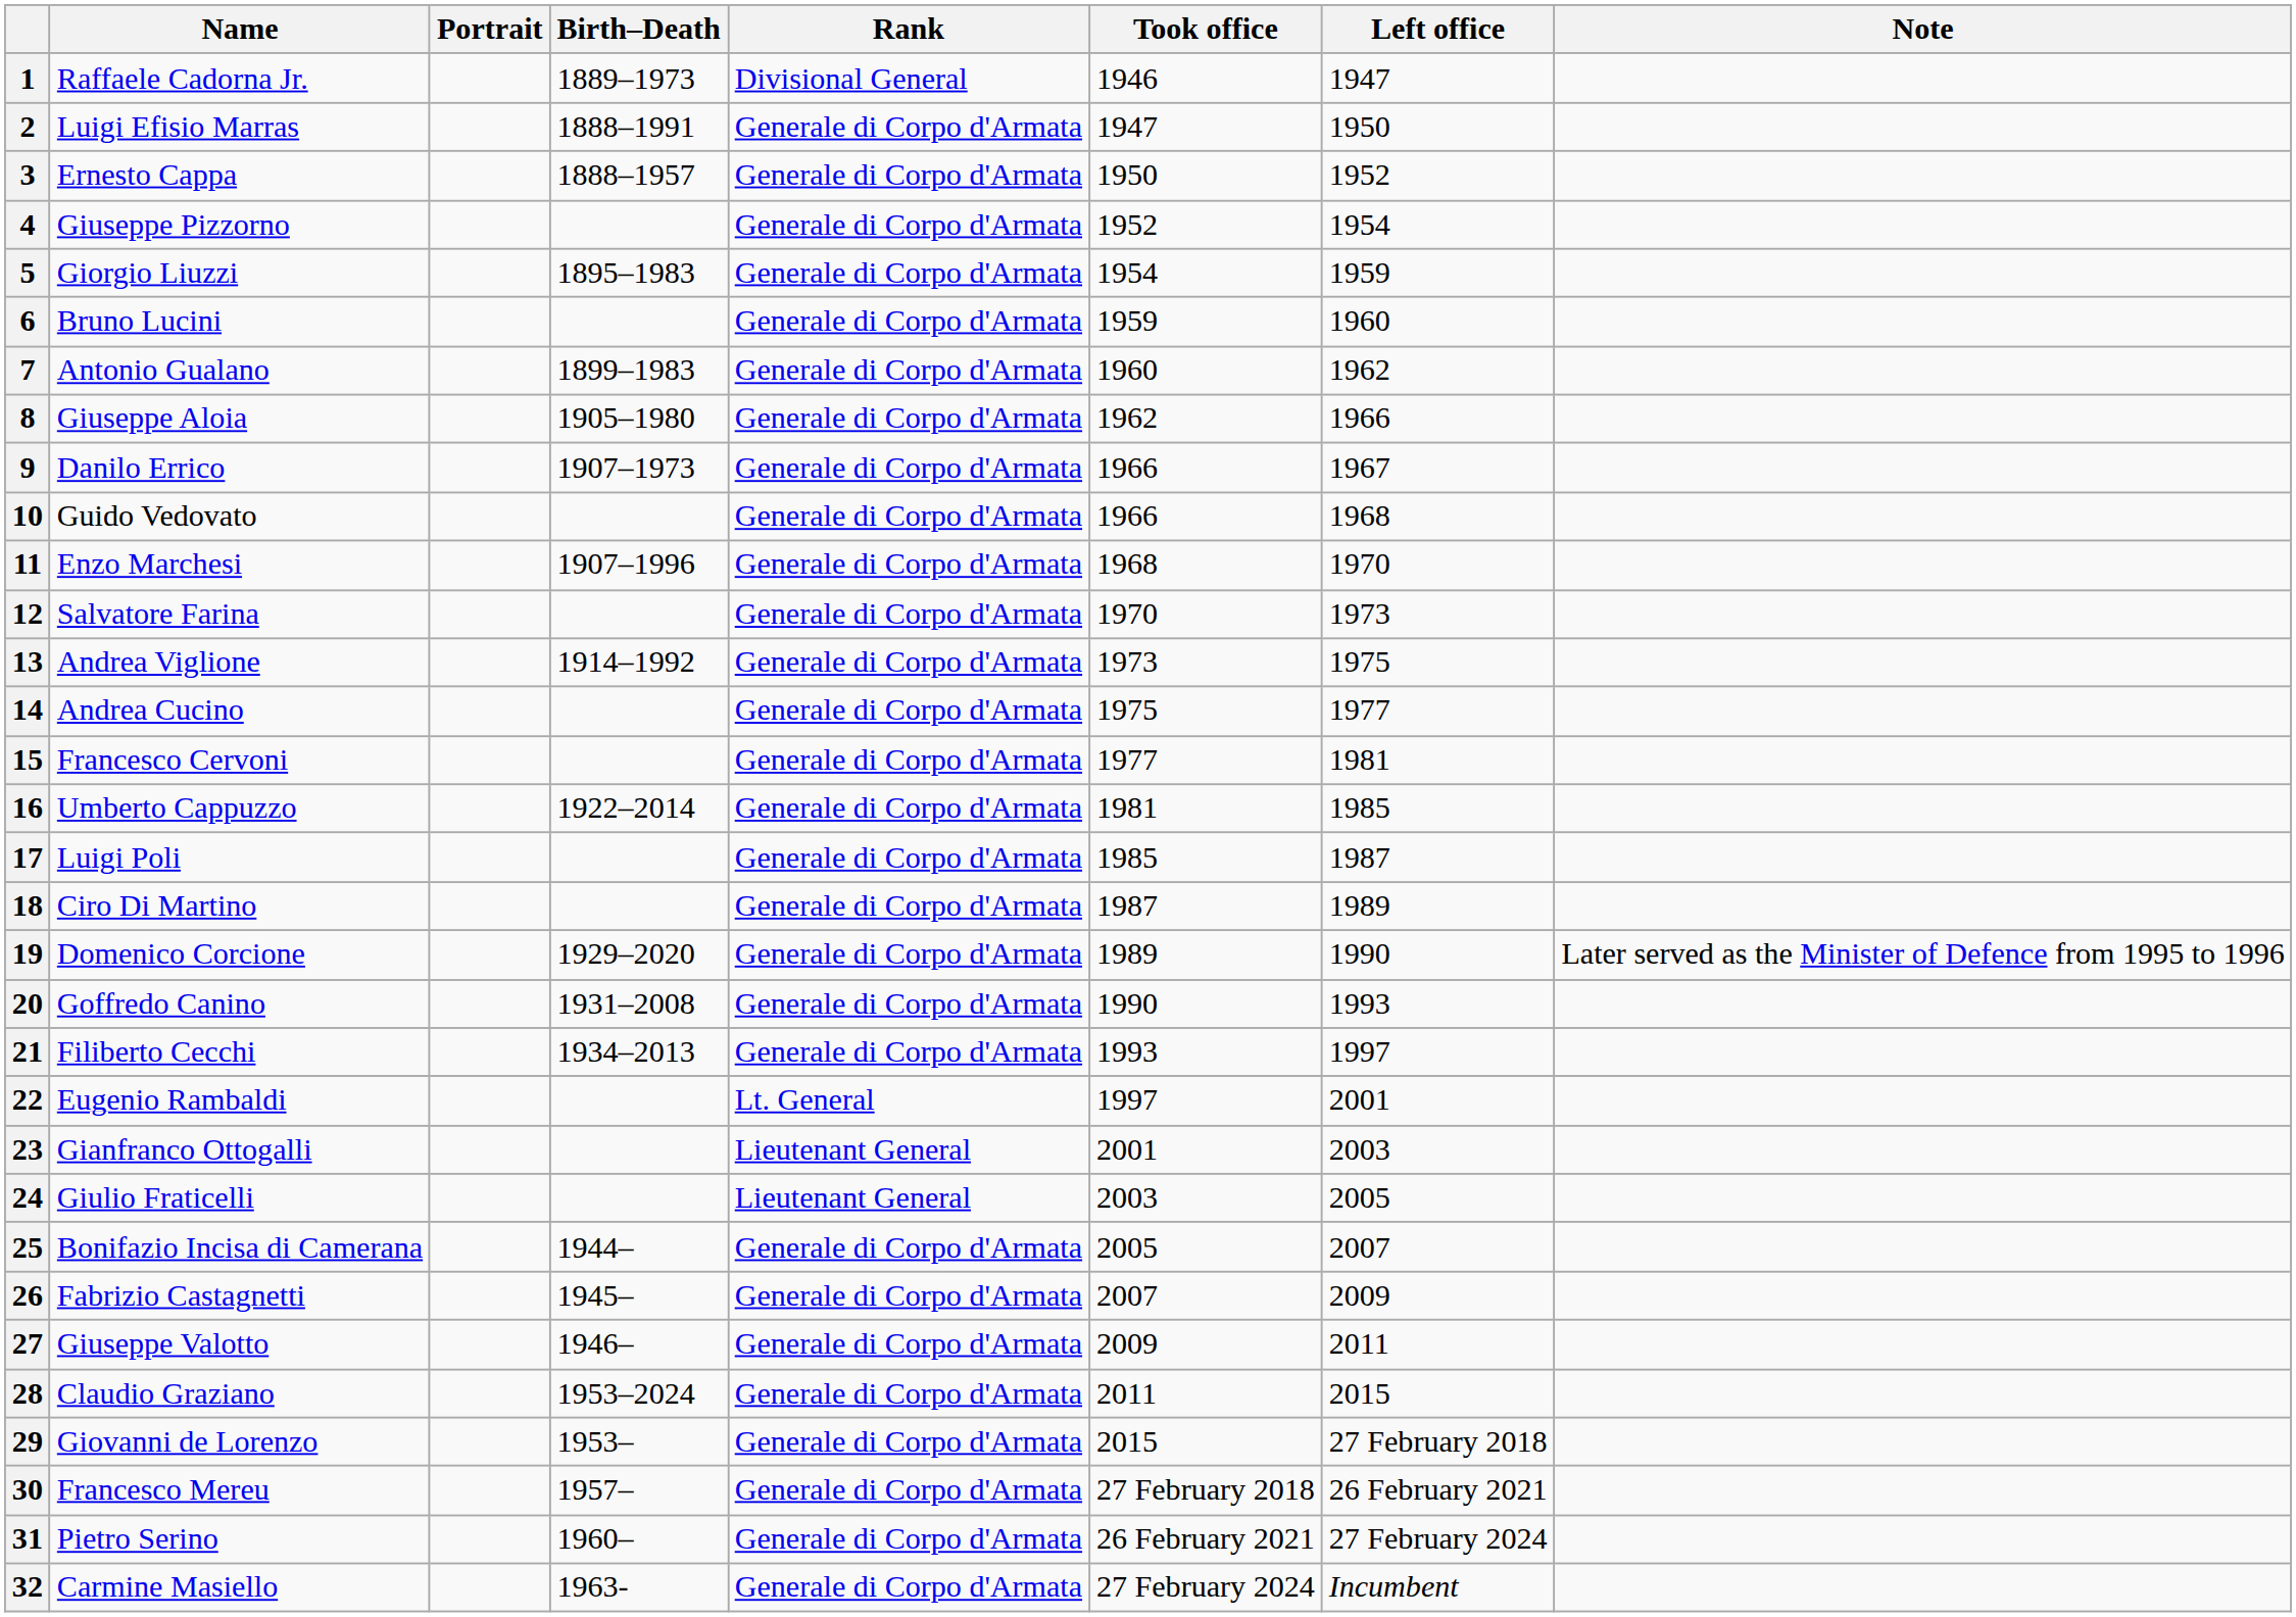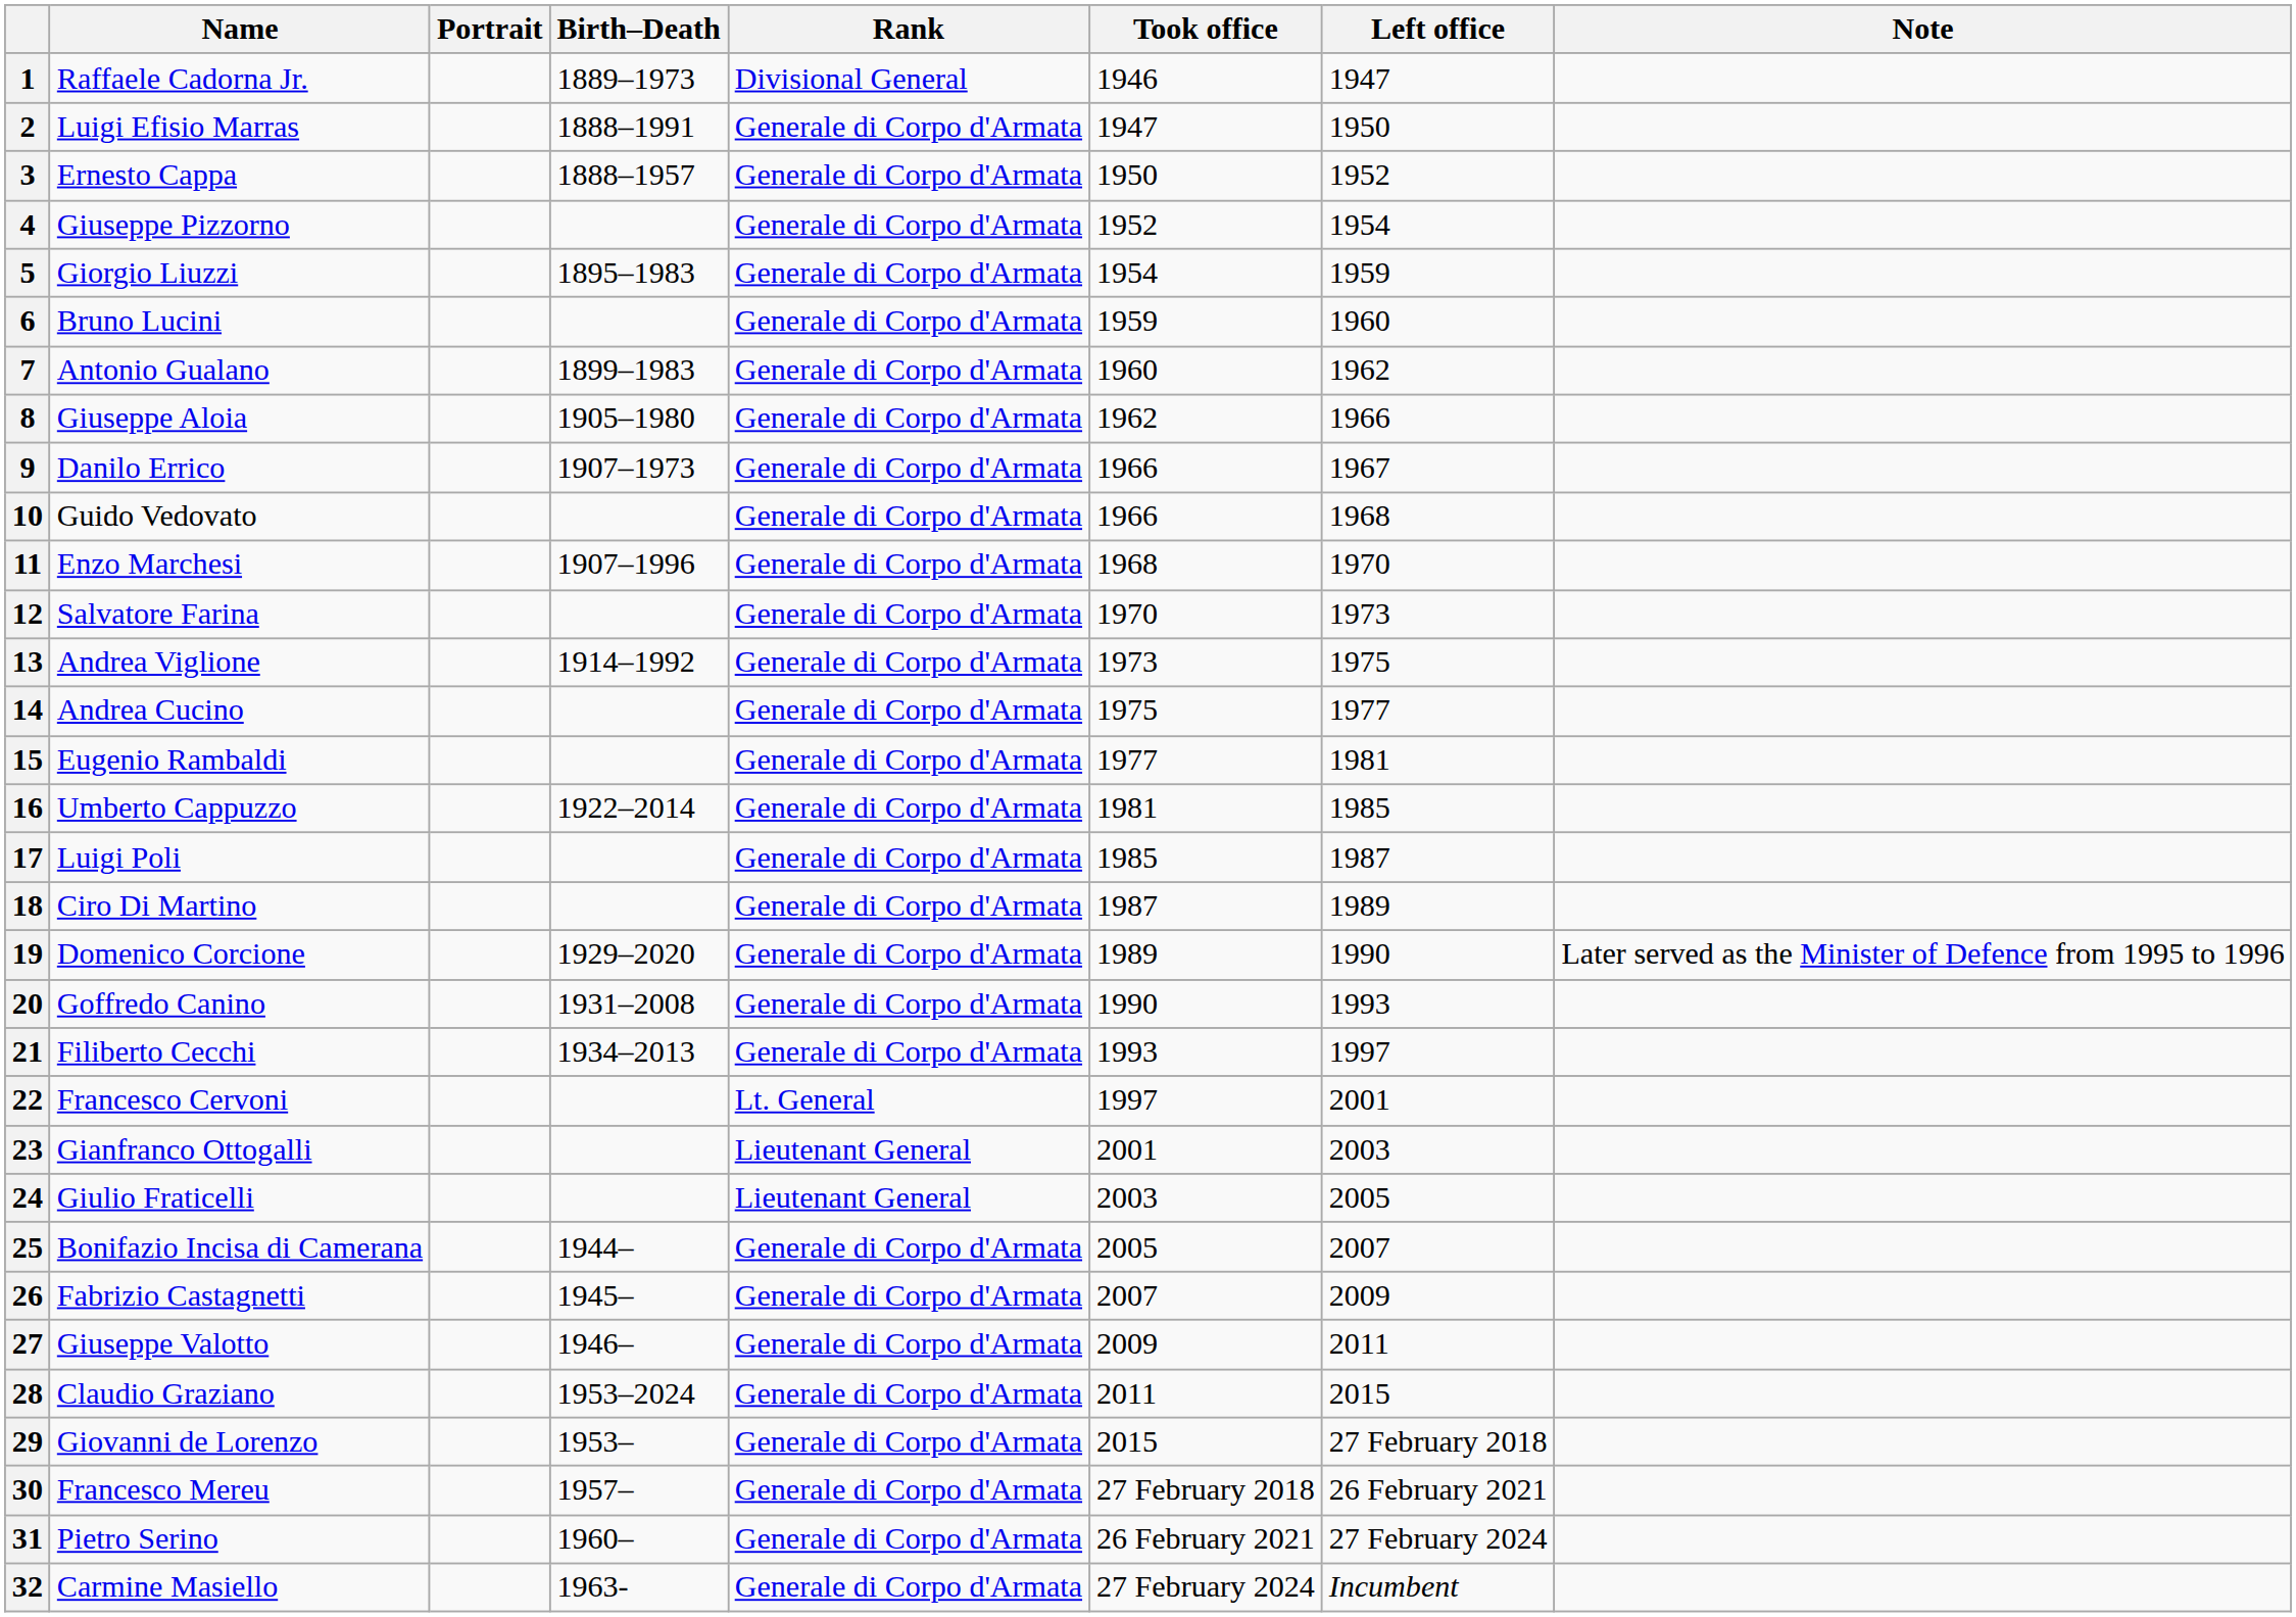15 | Name: Francesco Cervoni -> Eugenio Rambaldi
22 | Name: Eugenio Rambaldi -> Francesco Cervoni
